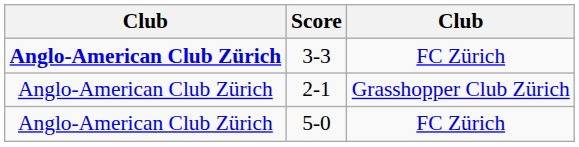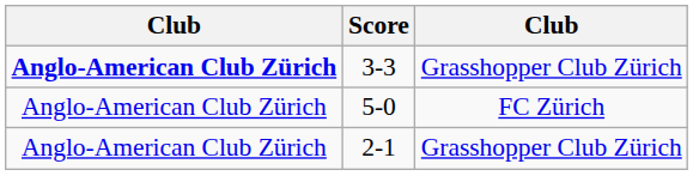3-3 | column 3: FC Zürich -> Grasshopper Club Zürich
rows swapped: 2-1 <-> 5-0
